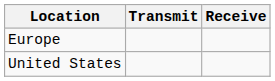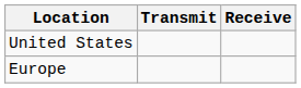rows swapped: Europe <-> United States
